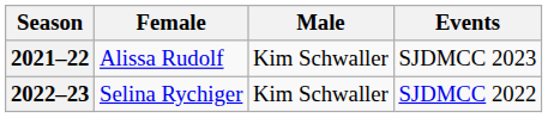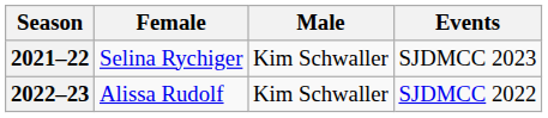2021–22 | Female: Alissa Rudolf -> Selina Rychiger
2022–23 | Female: Selina Rychiger -> Alissa Rudolf
